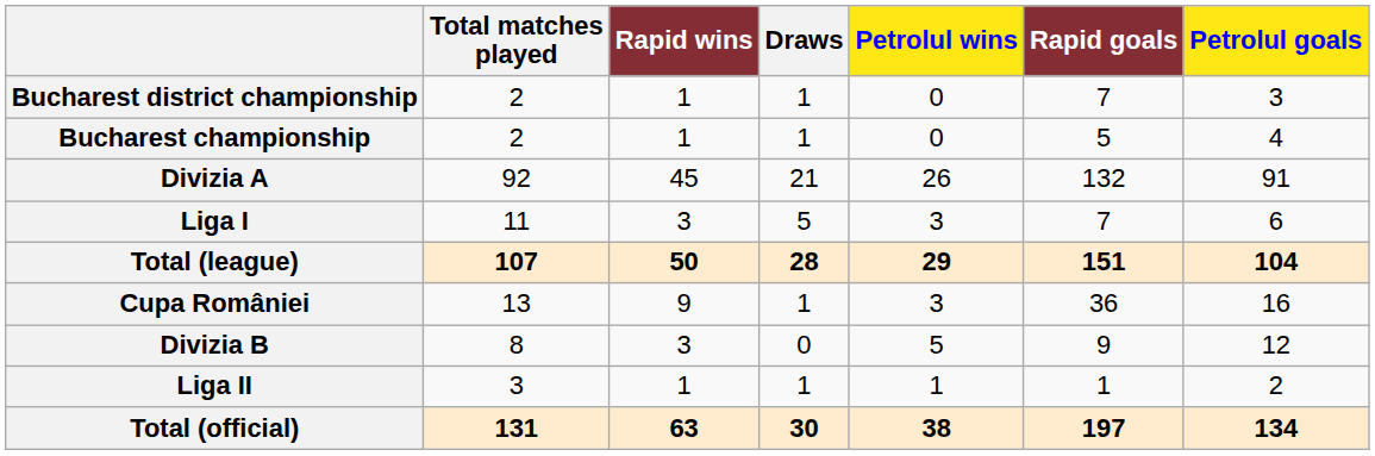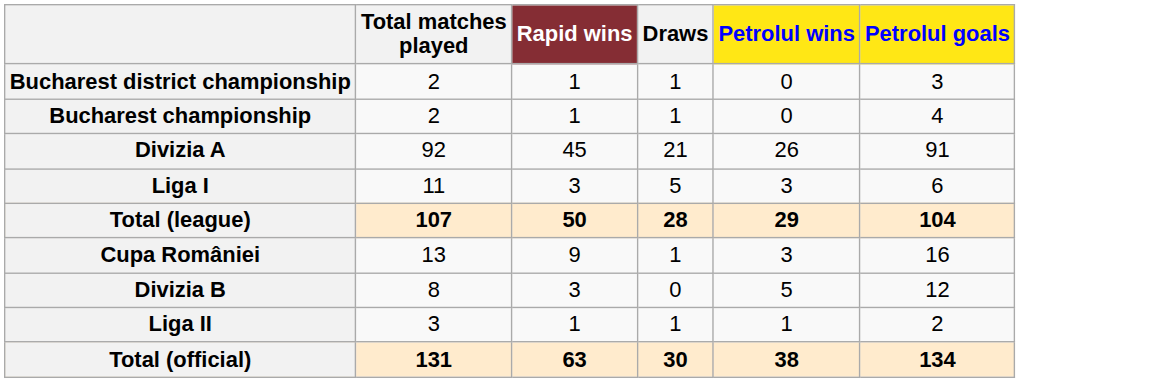- column: Rapid goals | 7 | 5 | 132 | 7 | 151 | 36 | 9 | 1 | 197
